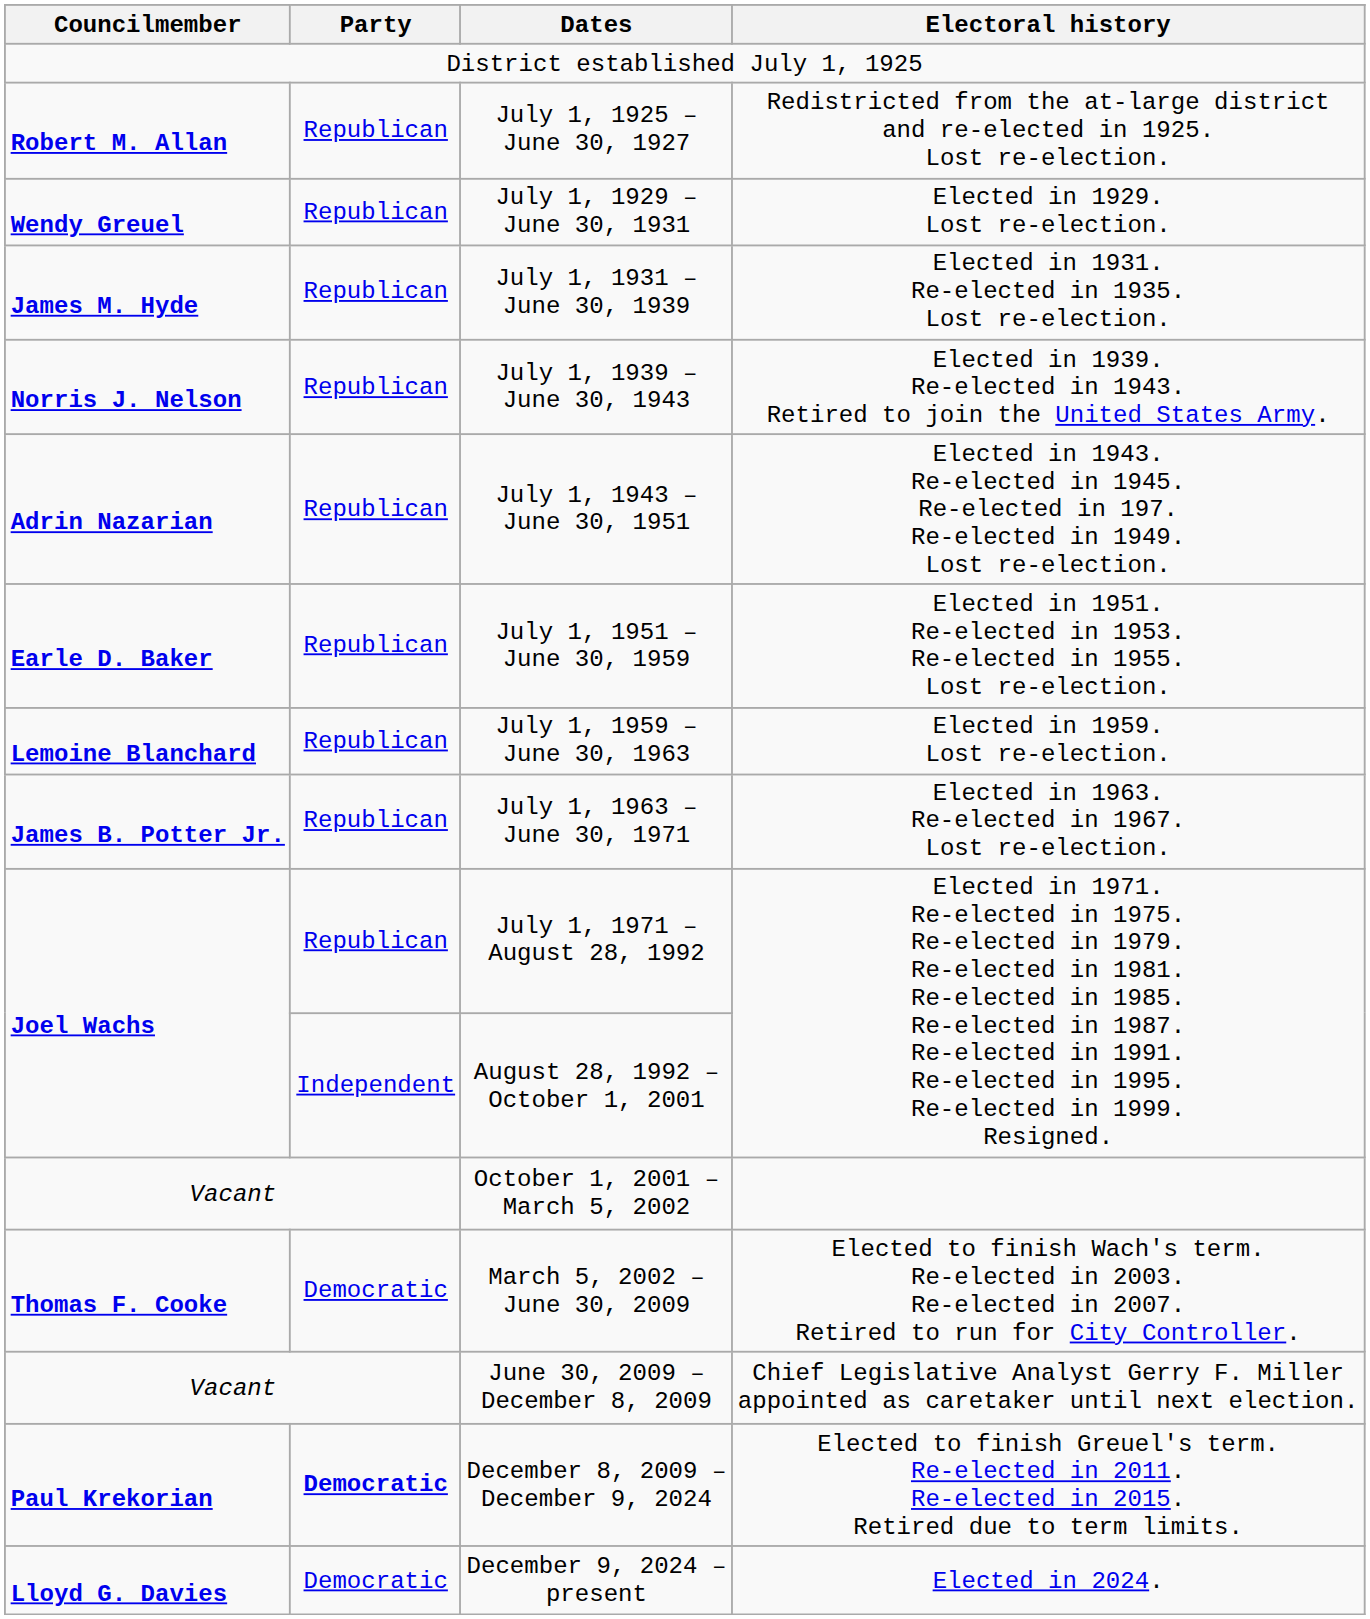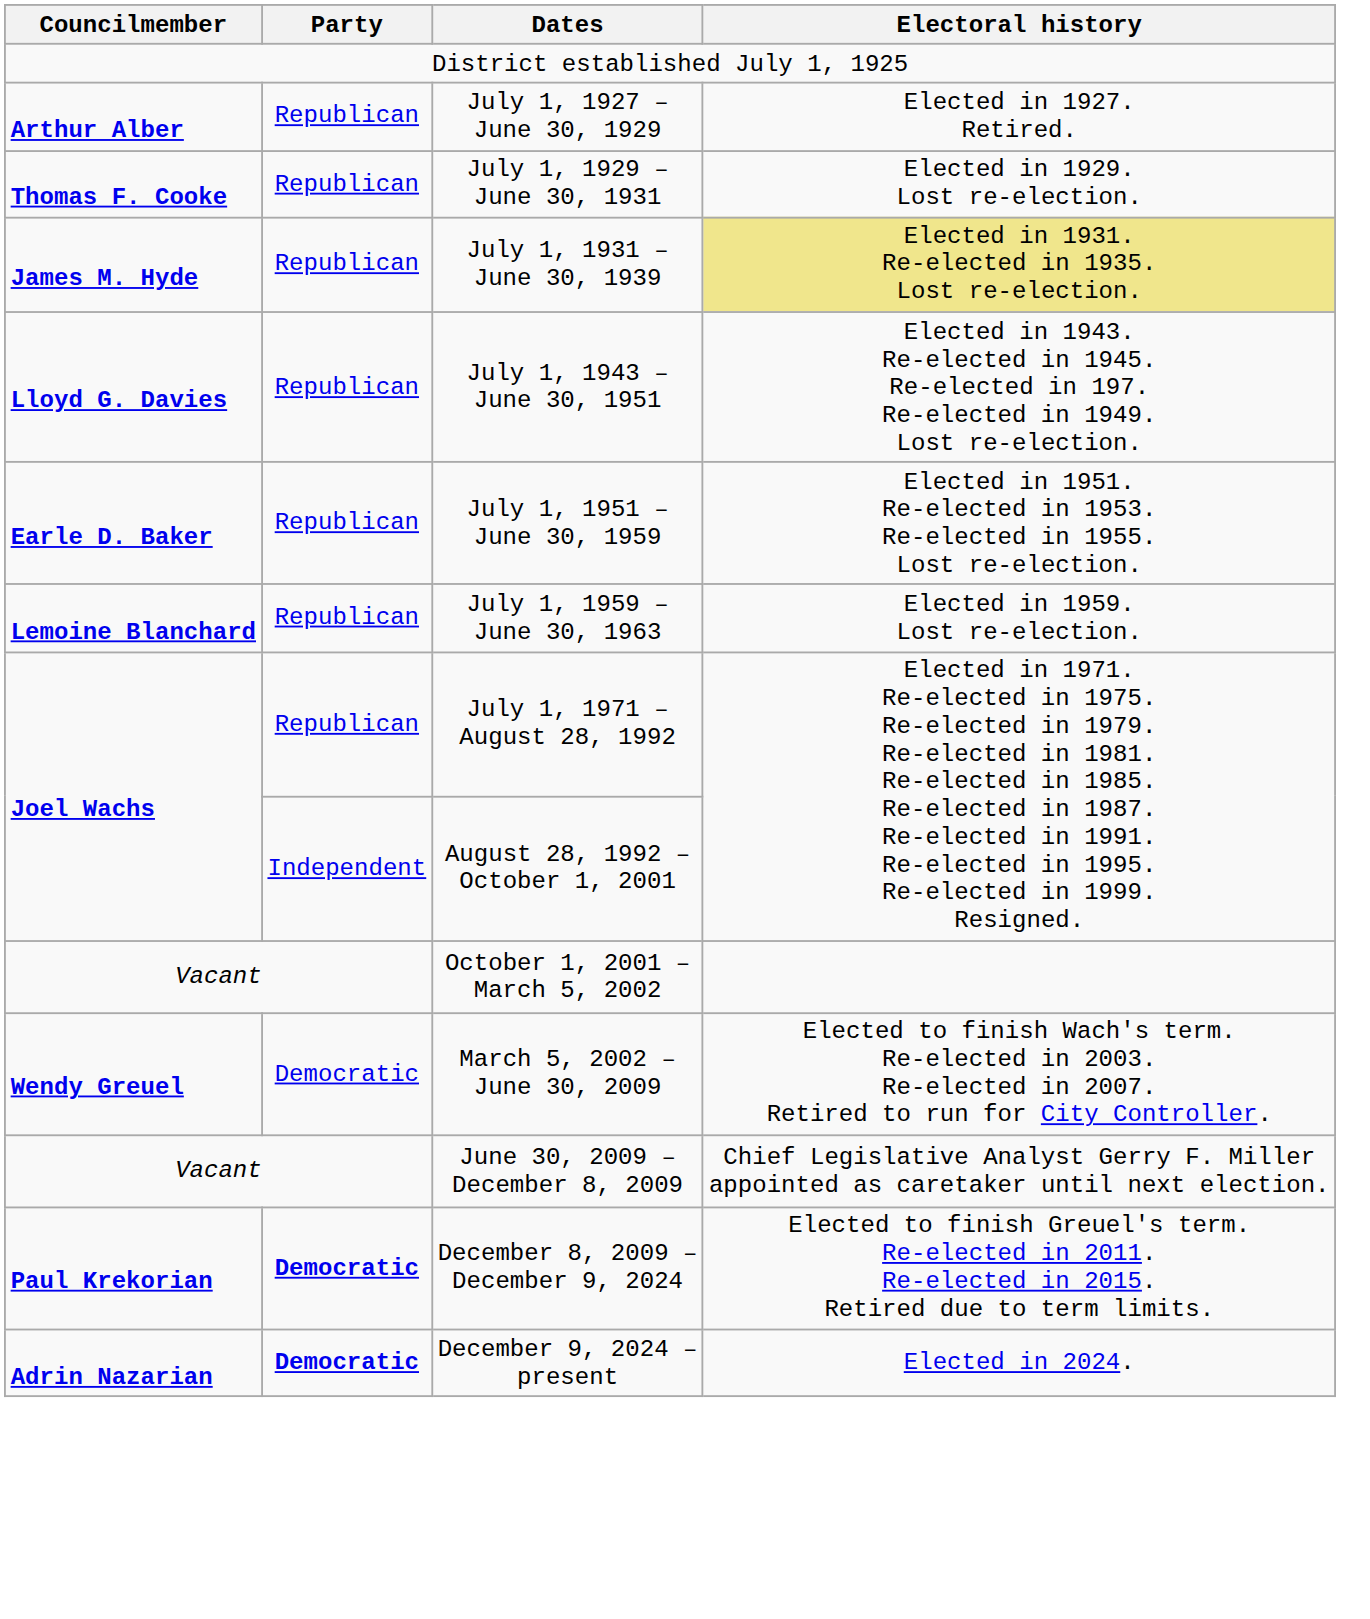- row: Robert M. Allan | Republican | July 1, 1925 – June 30, 1927 | Redistricted from the at-large district and re-elected in 1925. Lost re-election.
+ row: Arthur Alber | Republican | July 1, 1927 – June 30, 1929 | Elected in 1927. Retired.
July 1, 1929 – June 30, 1931 | Councilmember: Wendy Greuel -> Thomas F. Cooke
July 1, 1931 – June 30, 1939 | Electoral history: no background -> khaki background
- row: Norris J. Nelson | Republican | July 1, 1939 – June 30, 1943 | Elected in 1939. Re-elected in 1943. Retired to join the United States Army.
July 1, 1943 – June 30, 1951 | Councilmember: Adrin Nazarian -> Lloyd G. Davies
- row: James B. Potter Jr. | Republican | July 1, 1963 – June 30, 1971 | Elected in 1963. Re-elected in 1967. Lost re-election.
March 5, 2002 – June 30, 2009 | Councilmember: Thomas F. Cooke -> Wendy Greuel
December 9, 2024 – present | Councilmember: Lloyd G. Davies -> Adrin Nazarian
December 9, 2024 – present | Party: normal -> bold
